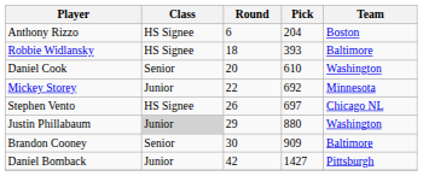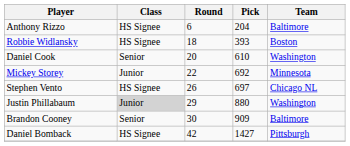Anthony Rizzo | Team: Boston -> Baltimore
Robbie Widlansky | Team: Baltimore -> Boston
Daniel Bomback | Class: Junior -> HS Signee
